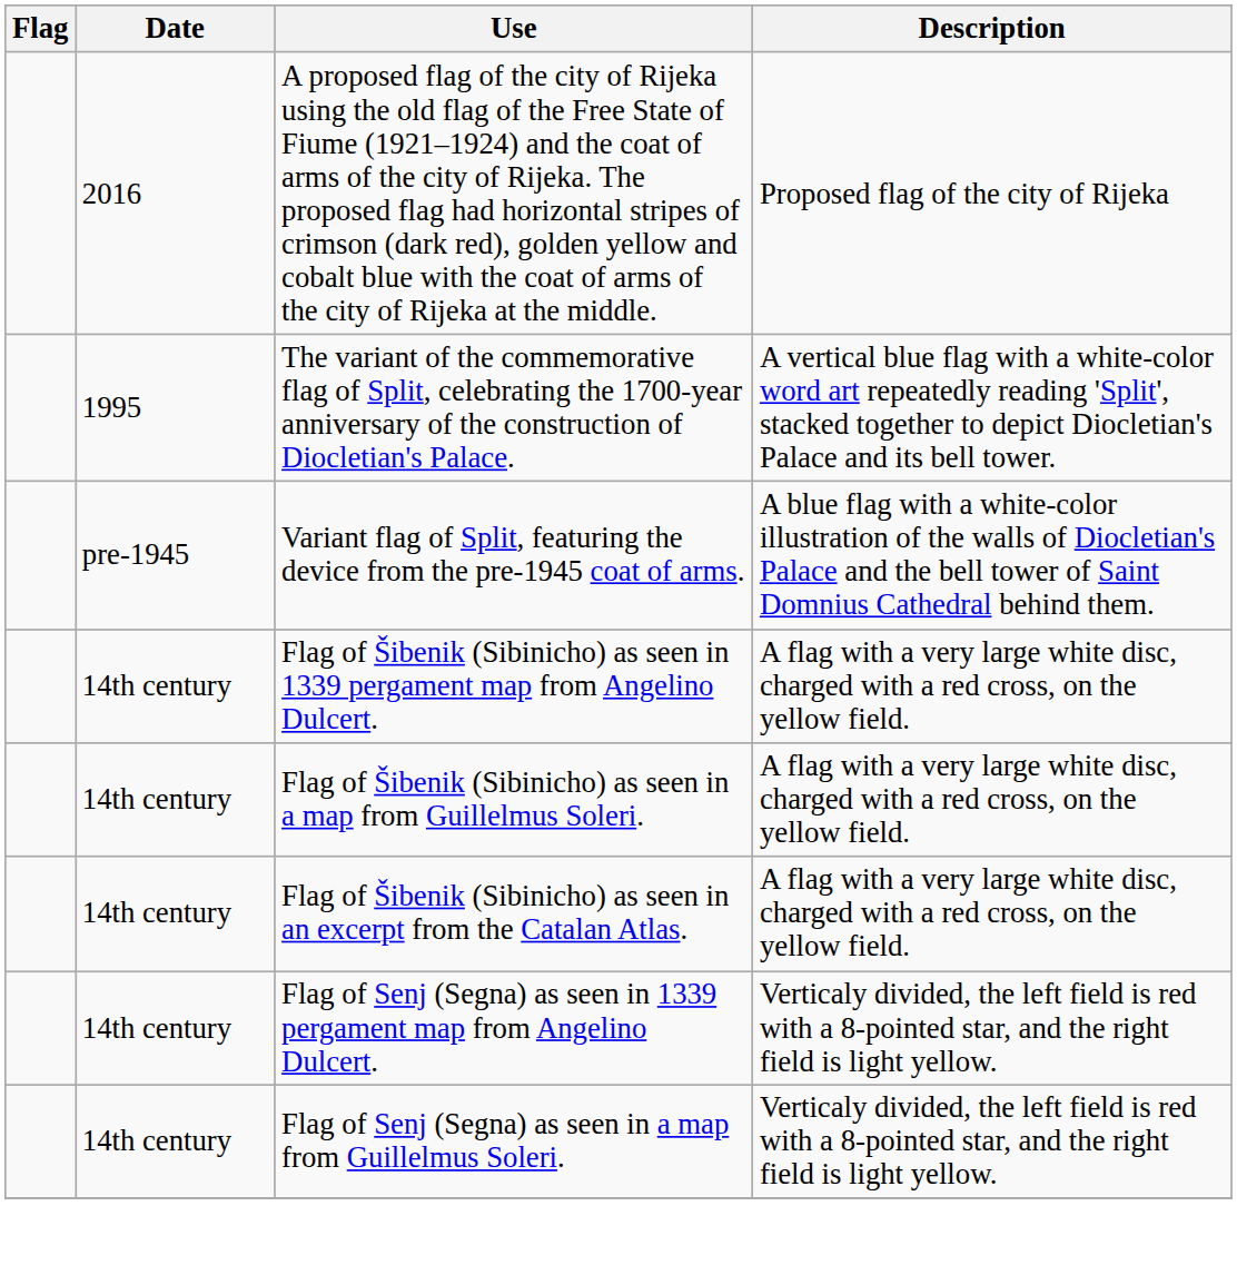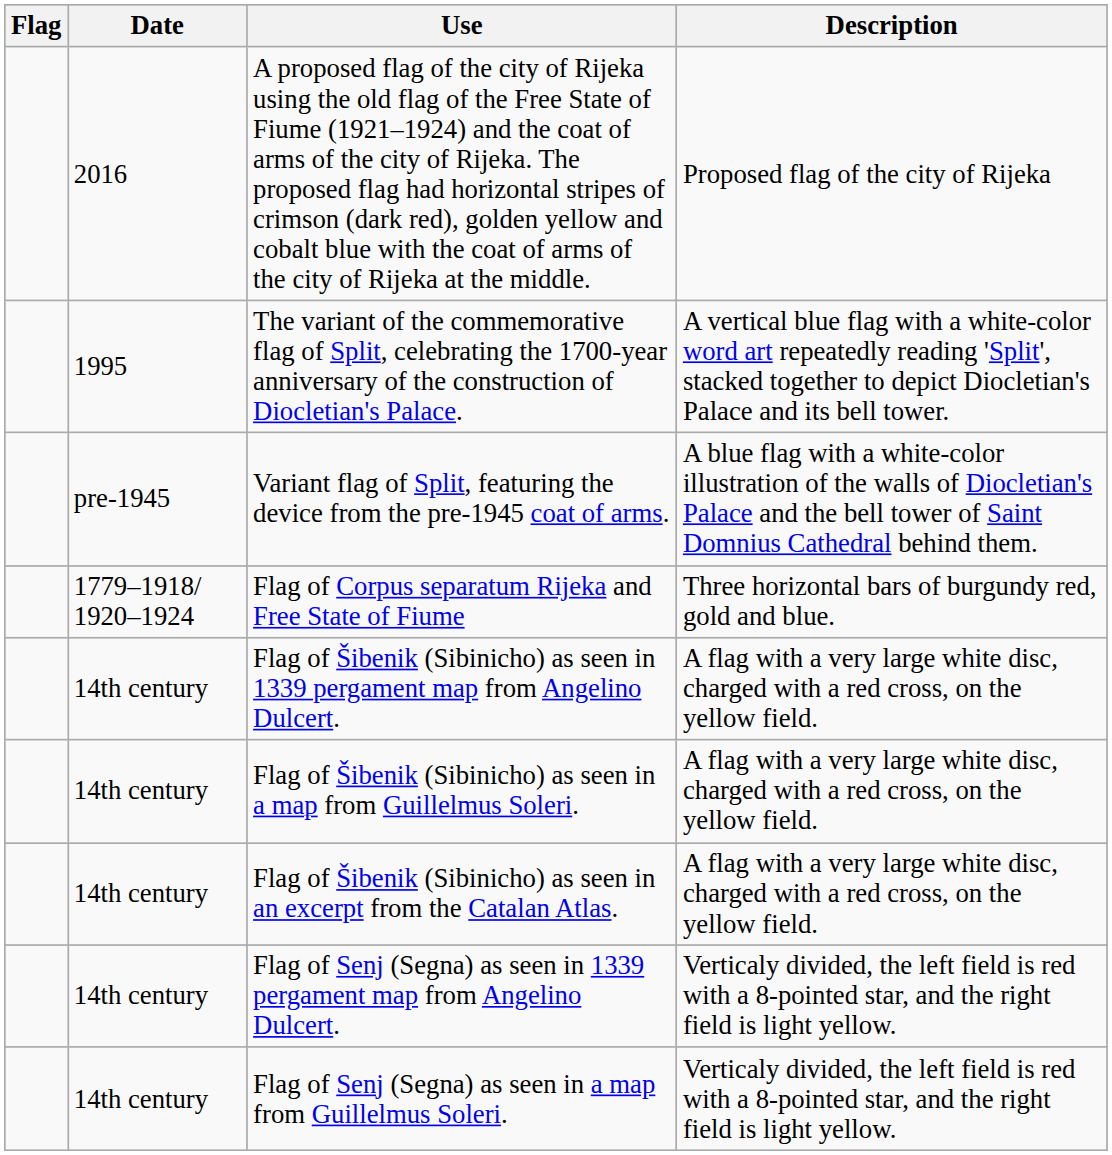+ row: 1779–1918/ 1920–1924 | Flag of Corpus separatum Rijeka and Free State of Fiume | Three horizontal bars of burgundy red, gold and blue.
